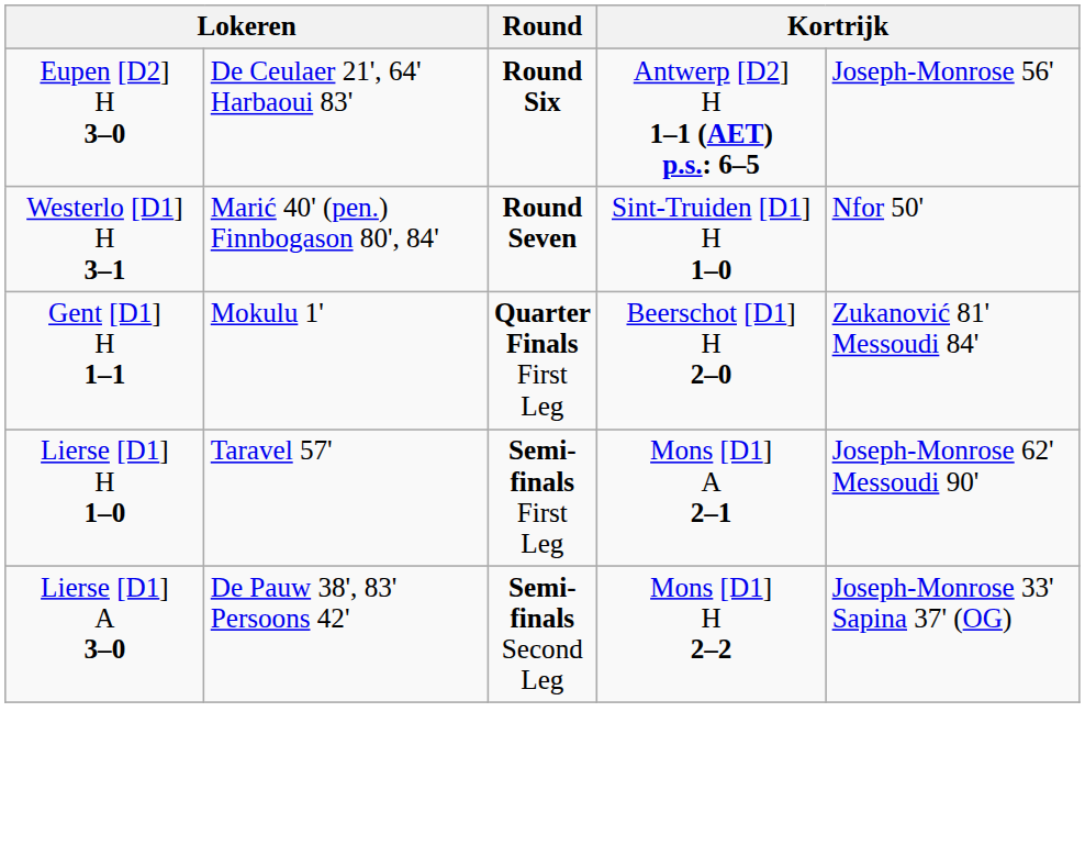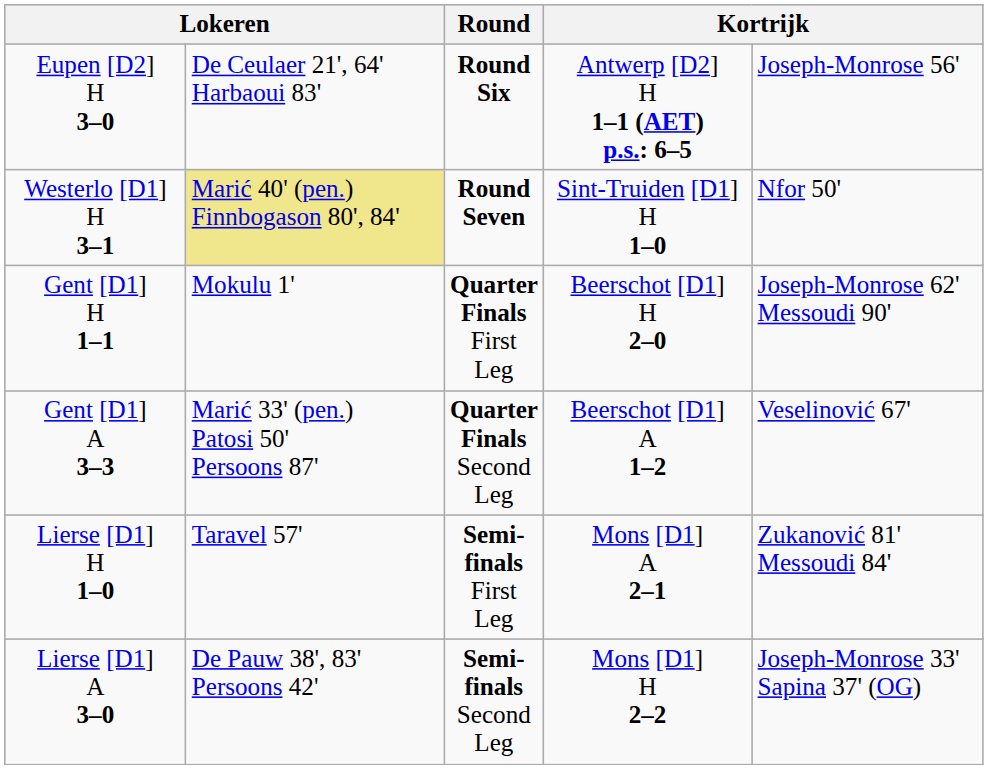Westerlo [D1] H 3–1 | column 2: no background -> khaki background
Gent [D1] H 1–1 | column 5: Zukanović 81' Messoudi 84' -> Joseph-Monrose 62' Messoudi 90'
+ row: Gent [D1] A 3–3 | Marić 33' (pen.) Patosi 50' Persoons 87' | Quarter Finals Second Leg | Beerschot [D1] A 1–2 | Veselinović 67'
Lierse [D1] H 1–0 | column 5: Joseph-Monrose 62' Messoudi 90' -> Zukanović 81' Messoudi 84'
